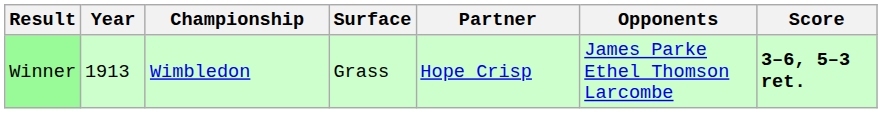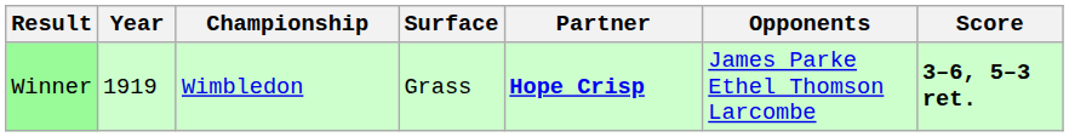Winner | Year: 1913 -> 1919
Winner | Partner: normal -> bold
